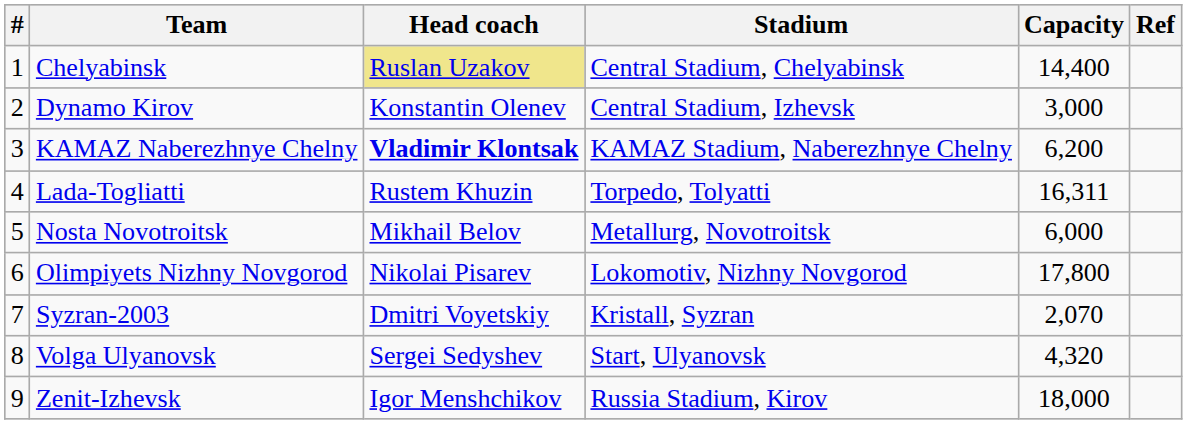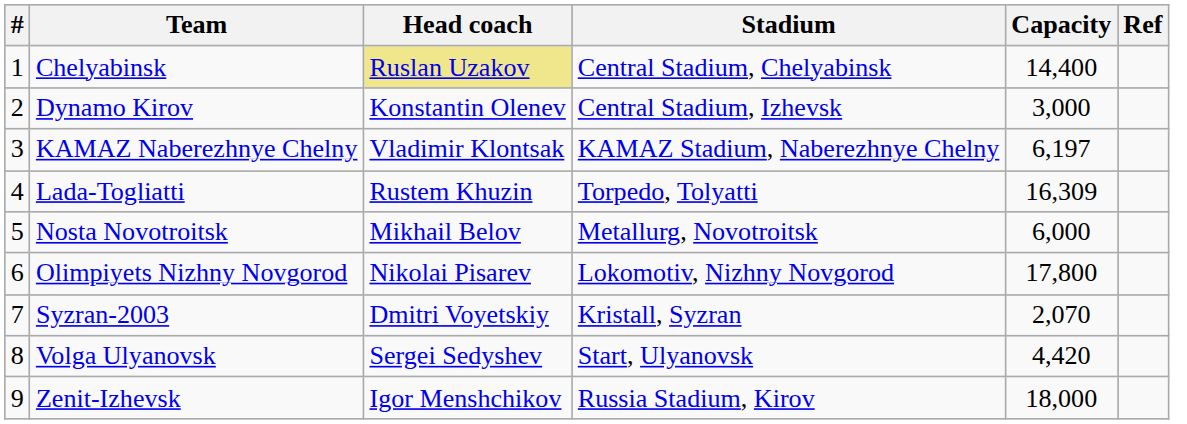KAMAZ Naberezhnye Chelny | Head coach: bold -> normal
KAMAZ Naberezhnye Chelny | Capacity: 6,200 -> 6,197
Lada-Togliatti | Capacity: 16,311 -> 16,309
Volga Ulyanovsk | Capacity: 4,320 -> 4,420
